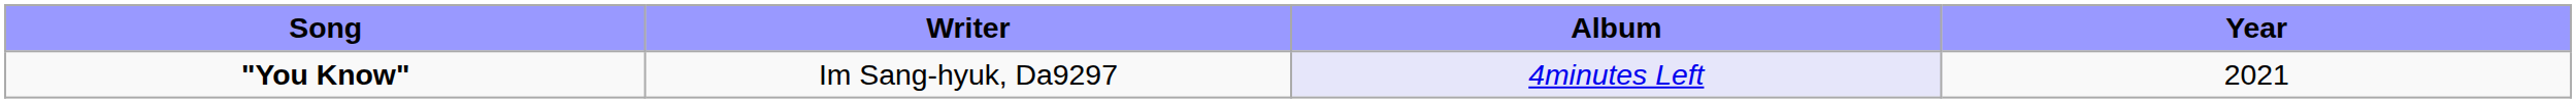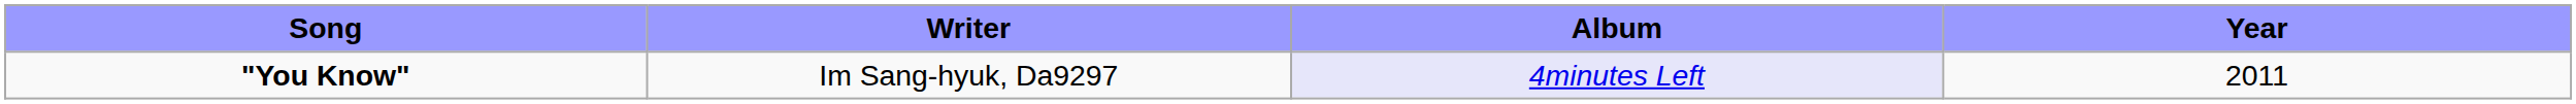"You Know" | Year: 2021 -> 2011
